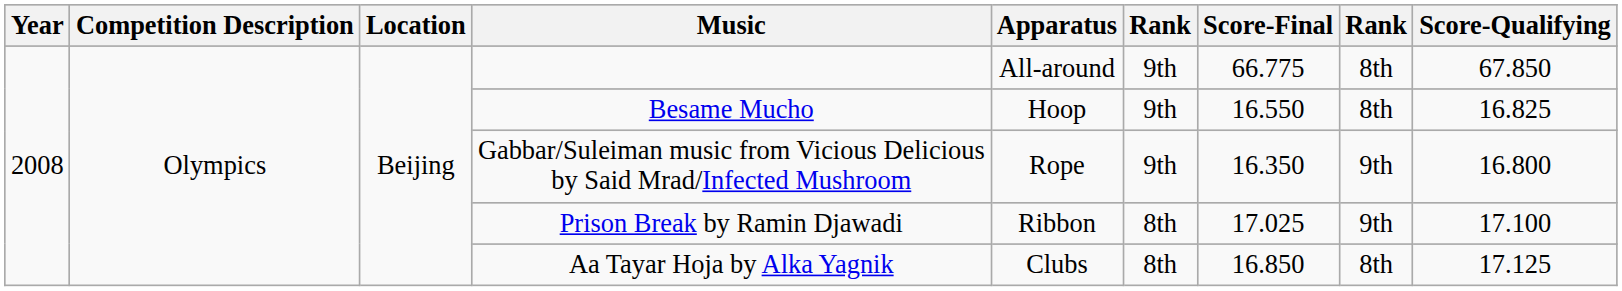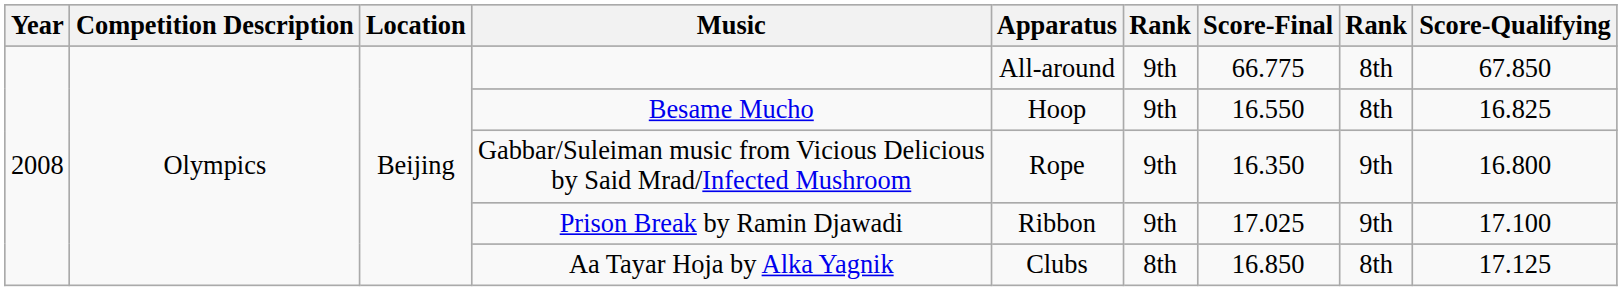Prison Break by Ramin Djawadi | column 6: 8th -> 9th
